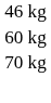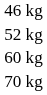+ row: 52 kg
